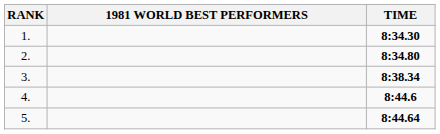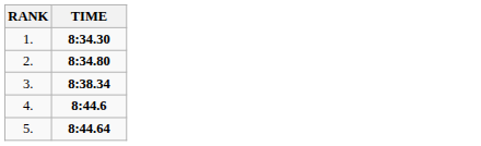- column: 1981 WORLD BEST PERFORMERS
